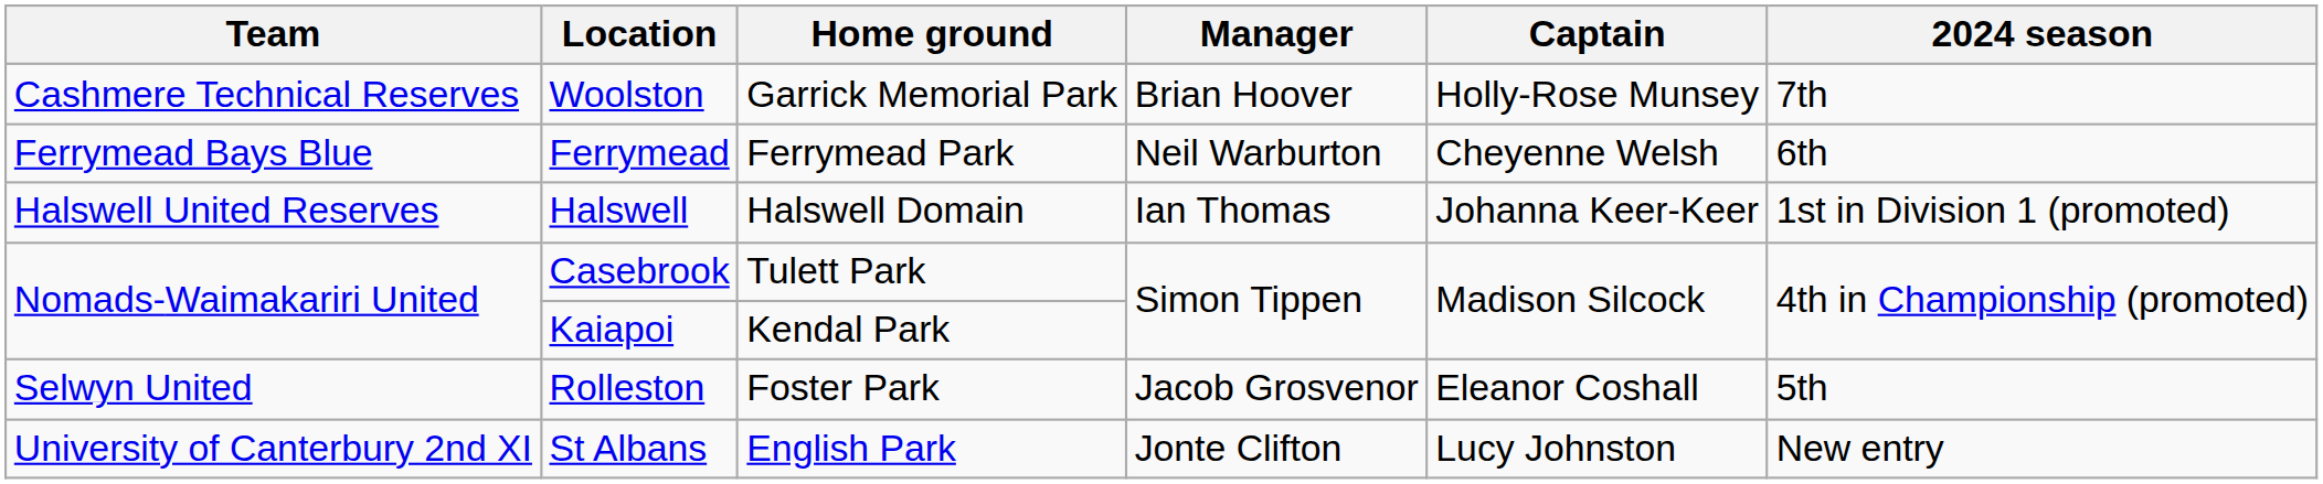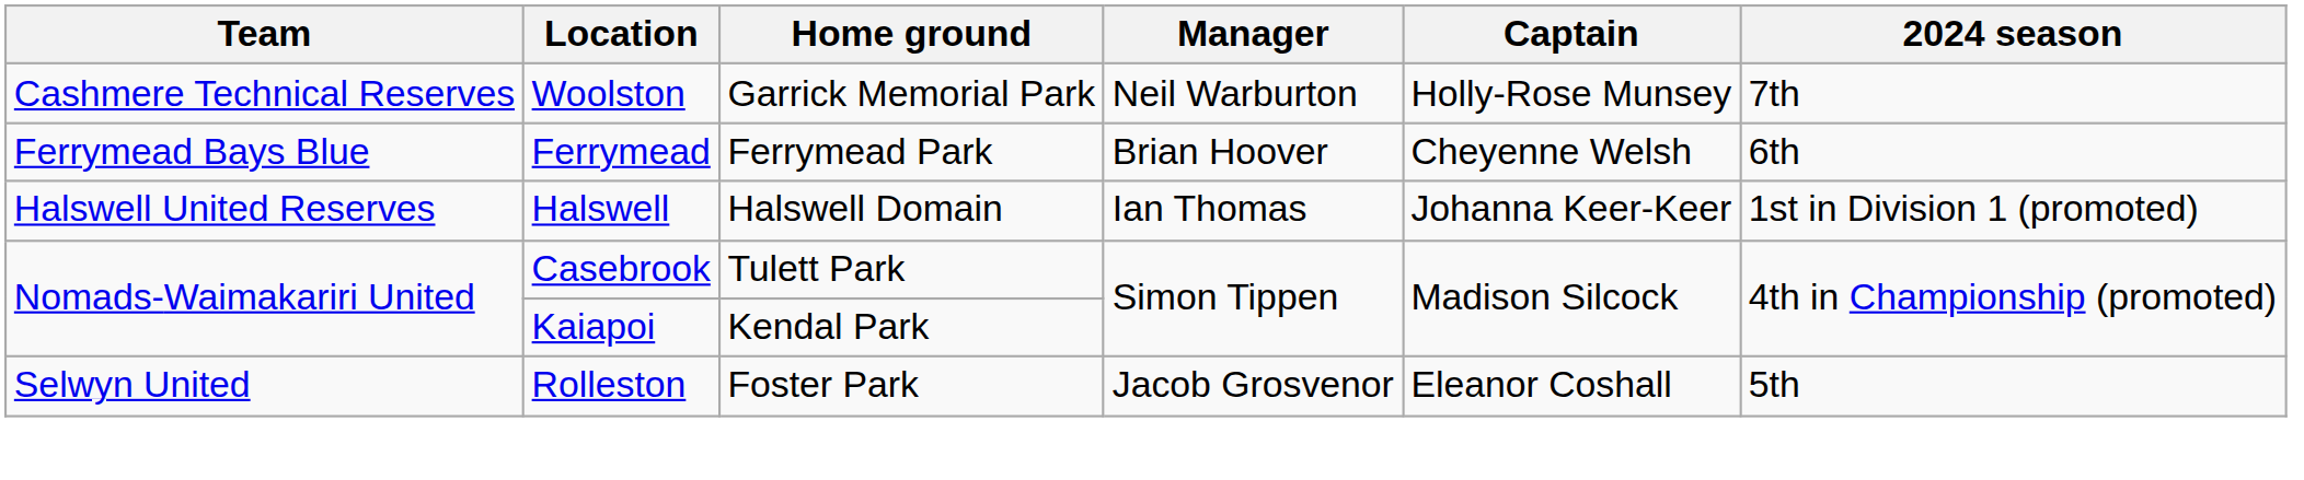Woolston | Manager: Brian Hoover -> Neil Warburton
Ferrymead | Manager: Neil Warburton -> Brian Hoover
- row: University of Canterbury 2nd XI | St Albans | English Park | Jonte Clifton | Lucy Johnston | New entry
